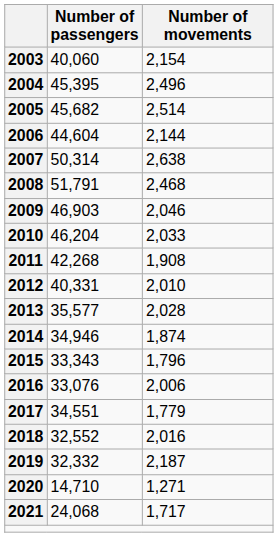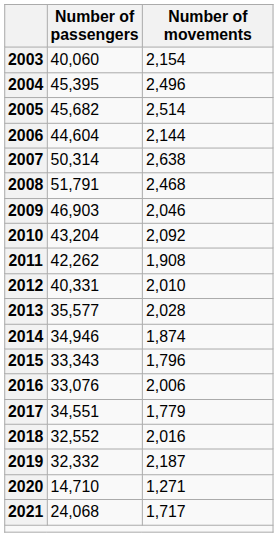2010 | Number of passengers: 46,204 -> 43,204
2010 | Number of movements: 2,033 -> 2,092
2011 | Number of passengers: 42,268 -> 42,262
